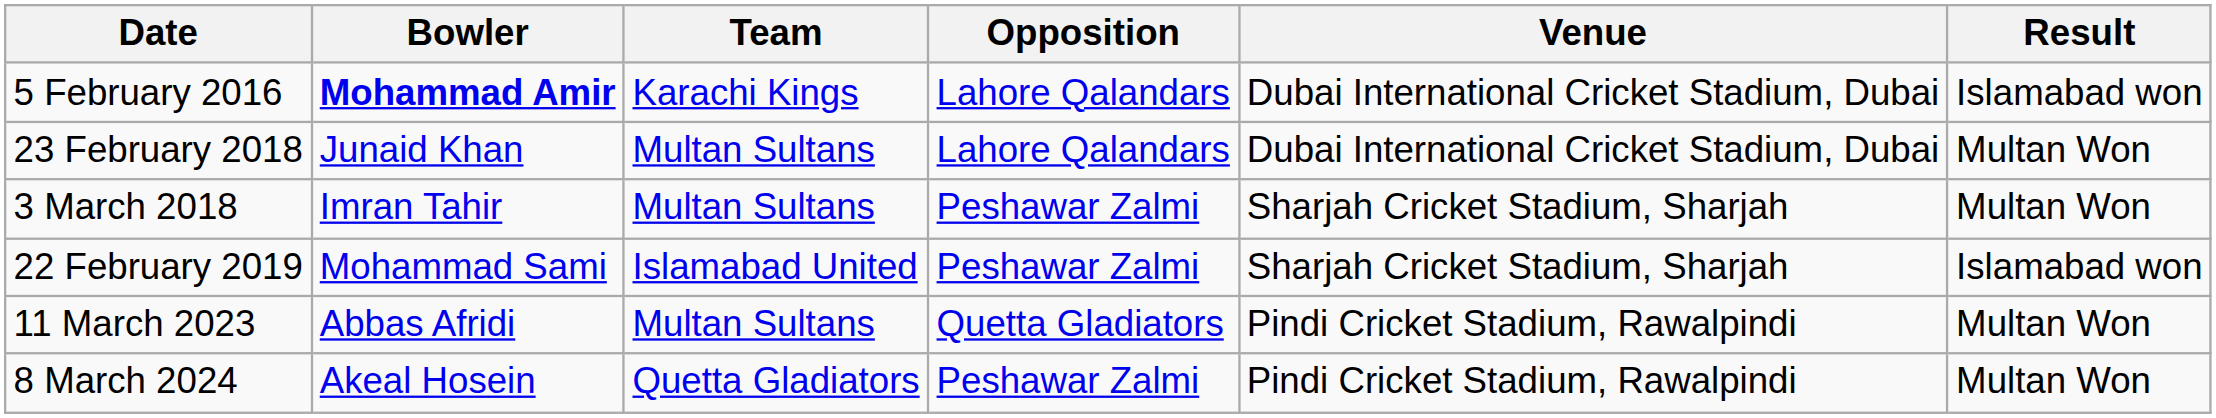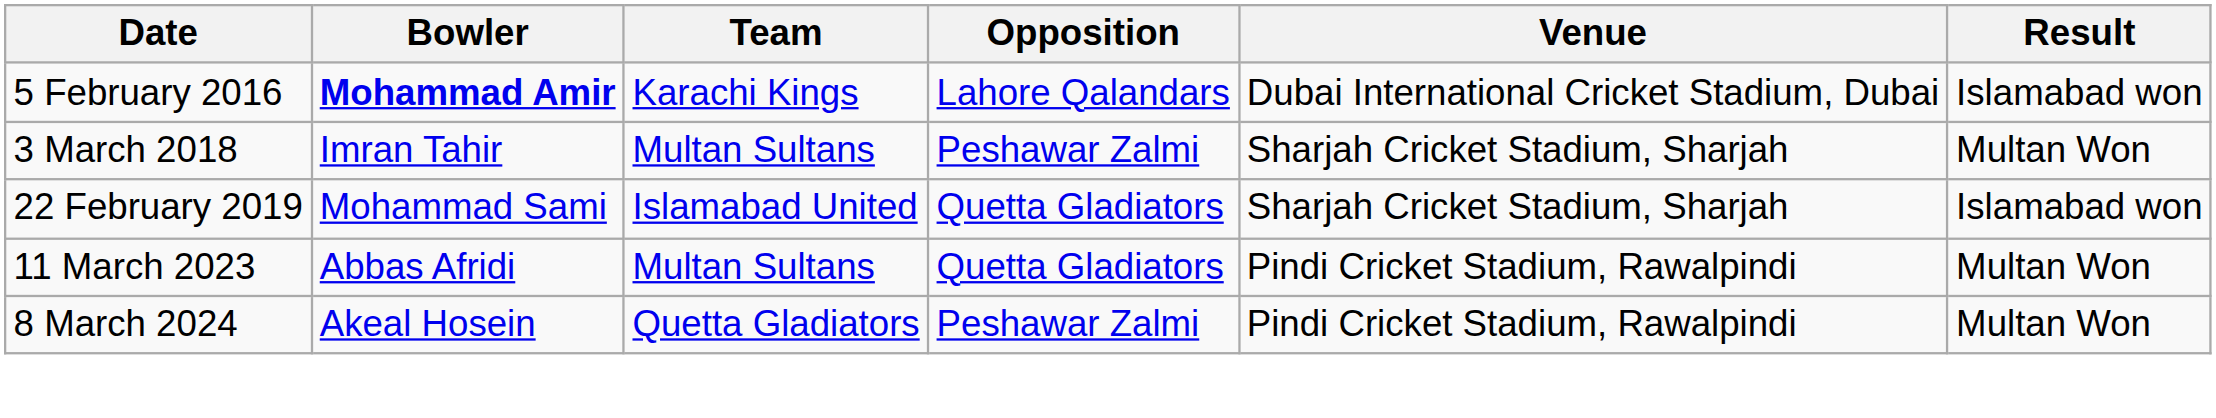- row: 23 February 2018 | Junaid Khan | Multan Sultans | Lahore Qalandars | Dubai International Cricket Stadium, Dubai | Multan Won
22 February 2019 | Opposition: Peshawar Zalmi -> Quetta Gladiators
